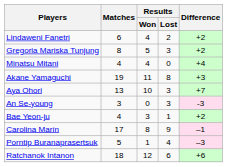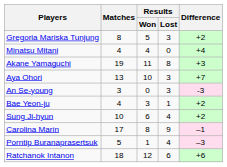- row: Lindaweni Fanetri | 6 | 4 | 2 | +2
+ row: Sung Ji-hyun | 10 | 6 | 4 | +2
